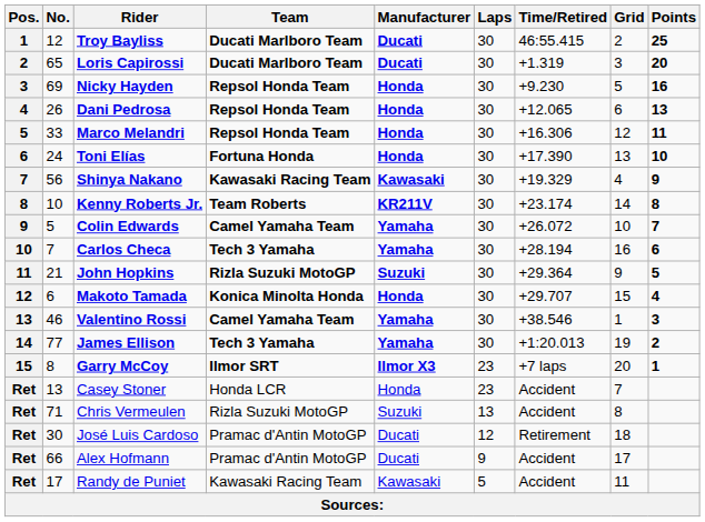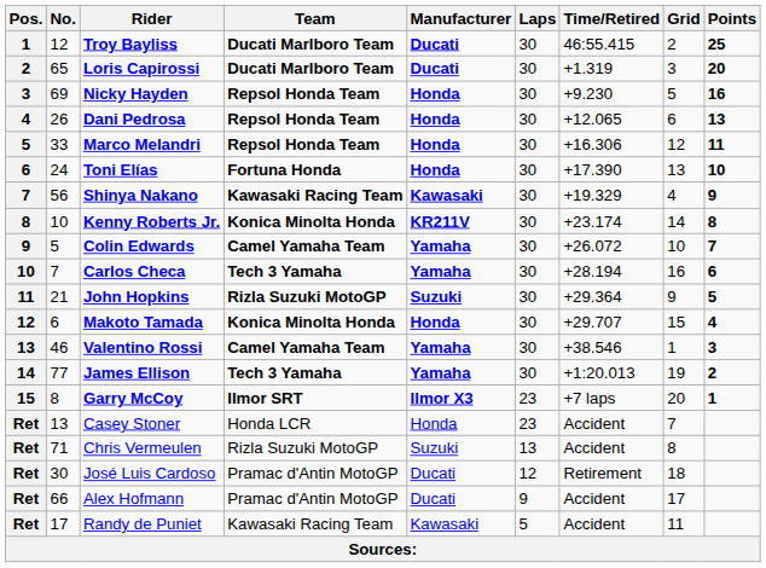Kenny Roberts Jr. | Team: Team Roberts -> Konica Minolta Honda
